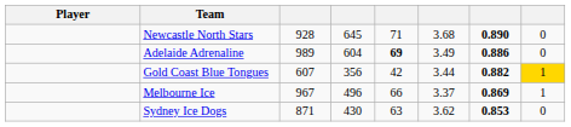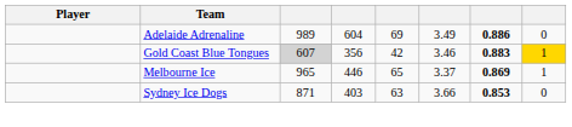- row: Newcastle North Stars | 928 | 645 | 71 | 3.68 | 0.890 | 0
Adelaide Adrenaline | column 5: bold -> normal
Gold Coast Blue Tongues | column 3: no background -> lightgrey background
Gold Coast Blue Tongues | column 6: 3.44 -> 3.46
Gold Coast Blue Tongues | column 7: 0.882 -> 0.883
Melbourne Ice | column 3: 967 -> 965
Melbourne Ice | column 4: 496 -> 446
Melbourne Ice | column 5: 66 -> 65
Sydney Ice Dogs | column 4: 430 -> 403
Sydney Ice Dogs | column 6: 3.62 -> 3.66
